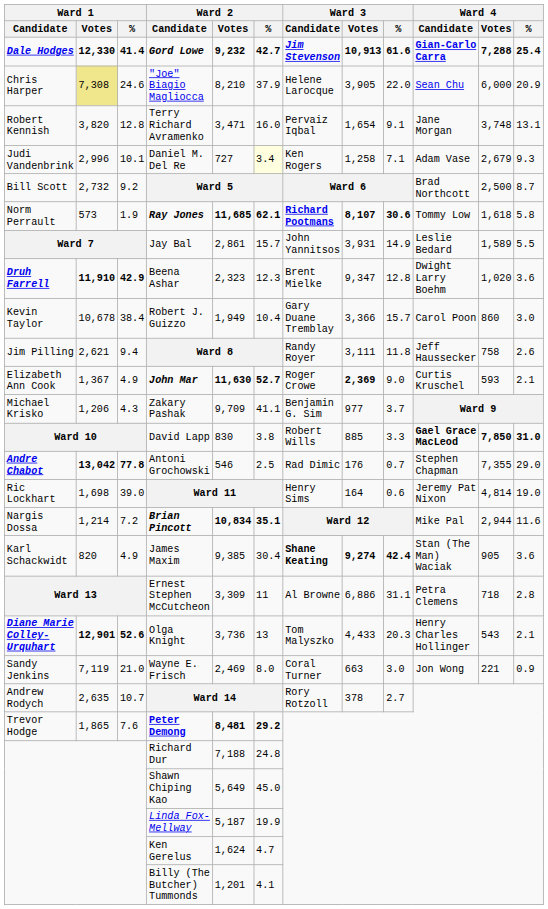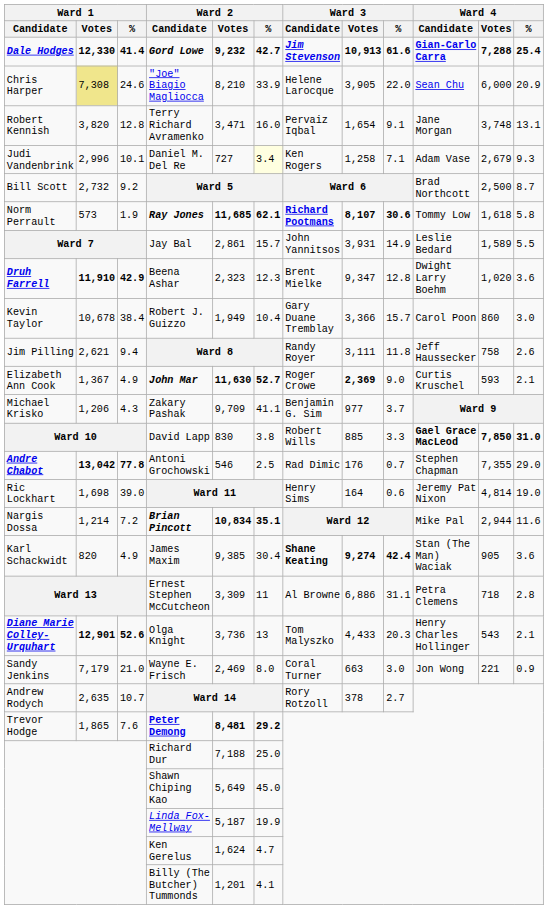"Joe" Biagio Magliocca | Ward 2 / %: 37.9 -> 33.9
Wayne E. Frisch | Ward 1 / Votes: 7,119 -> 7,179
Richard Dur | Ward 2 / %: 24.8 -> 25.0
